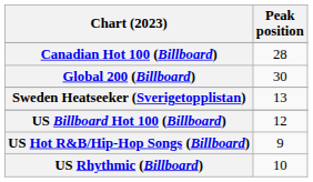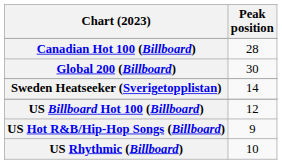Sweden Heatseeker (Sverigetopplistan) | Peak position: 13 -> 14
